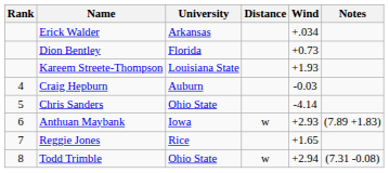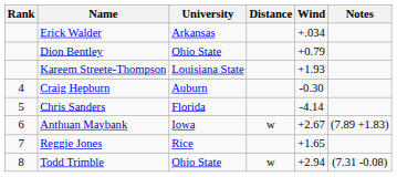Dion Bentley | University: Florida -> Ohio State
Dion Bentley | Wind: +0.73 -> +0.79
Craig Hepburn | Wind: -0.03 -> -0.30
Chris Sanders | University: Ohio State -> Florida
Anthuan Maybank | Wind: +2.93 -> +2.67
